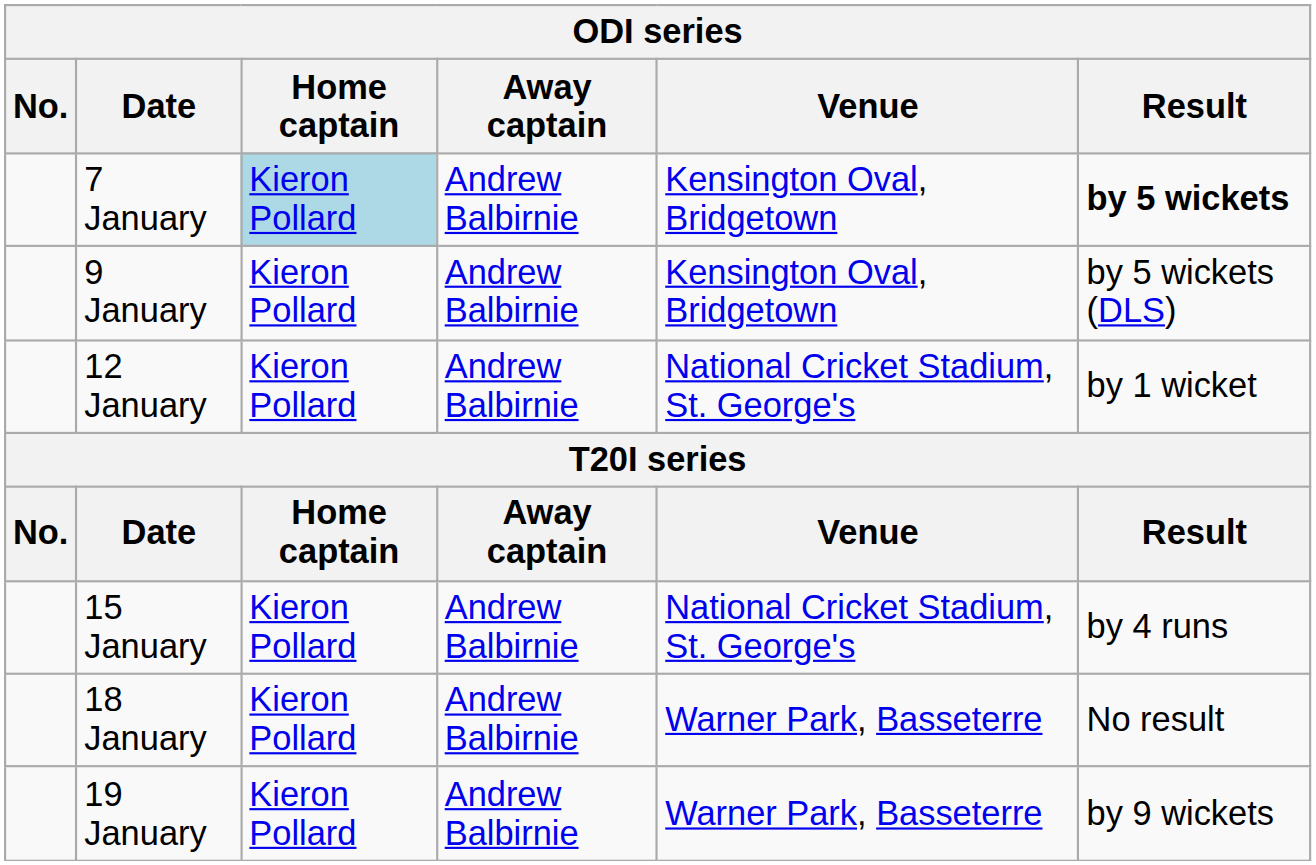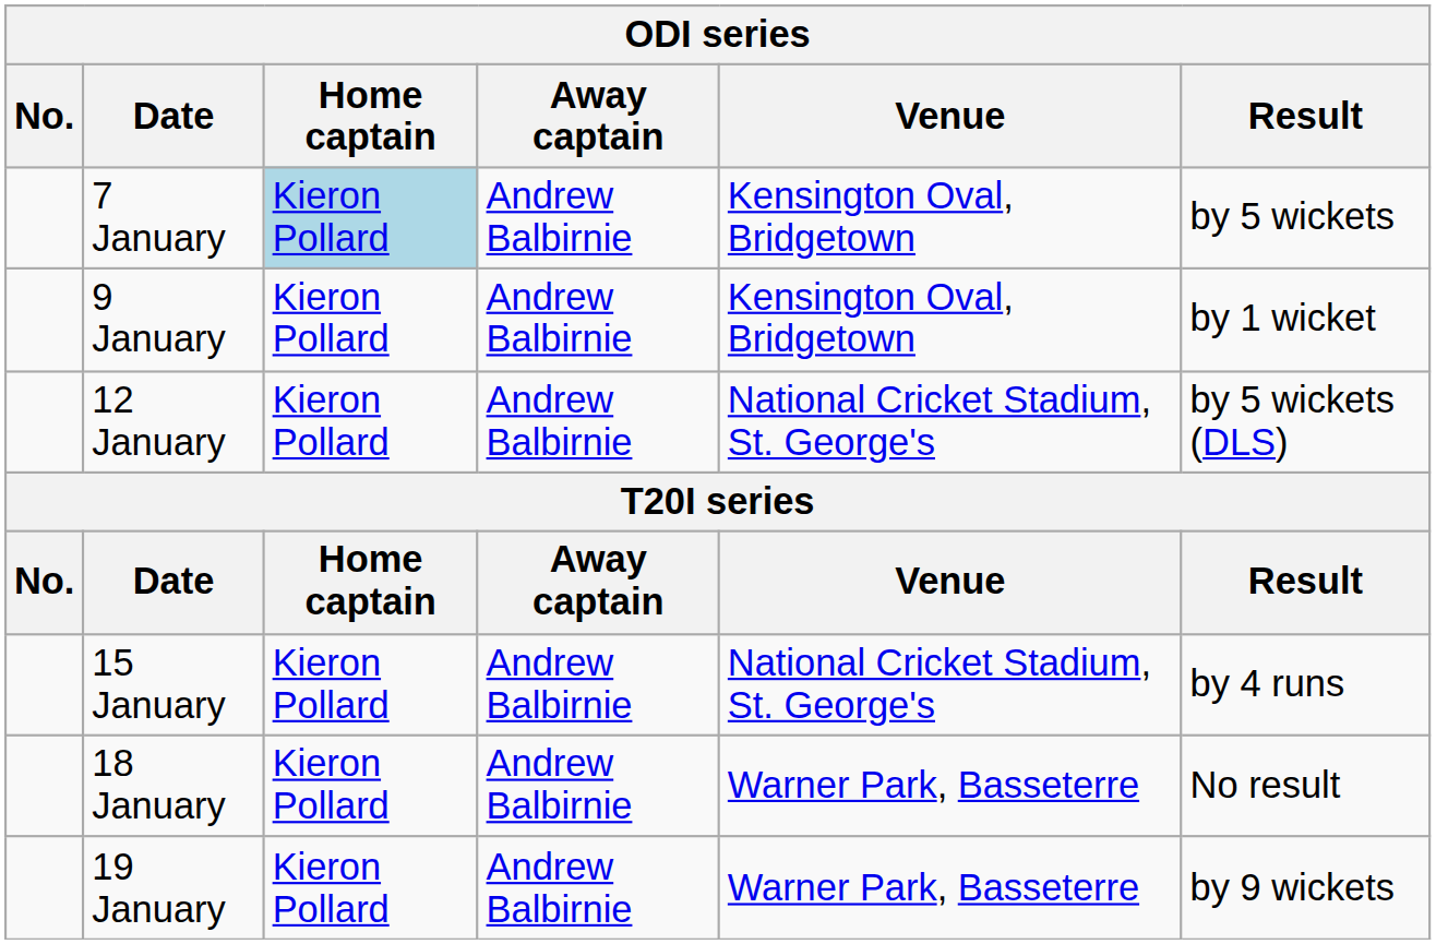7 January | Result: bold -> normal
9 January | Result: by 5 wickets (DLS) -> by 1 wicket
12 January | Result: by 1 wicket -> by 5 wickets (DLS)
